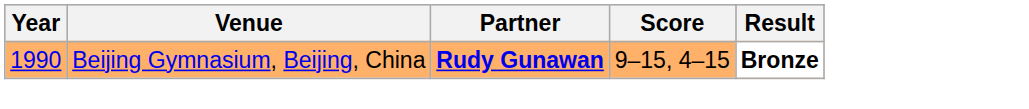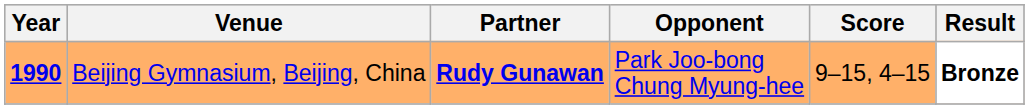+ column: Opponent | Park Joo-bong Chung Myung-hee
Beijing Gymnasium, Beijing, China | Year: normal -> bold
